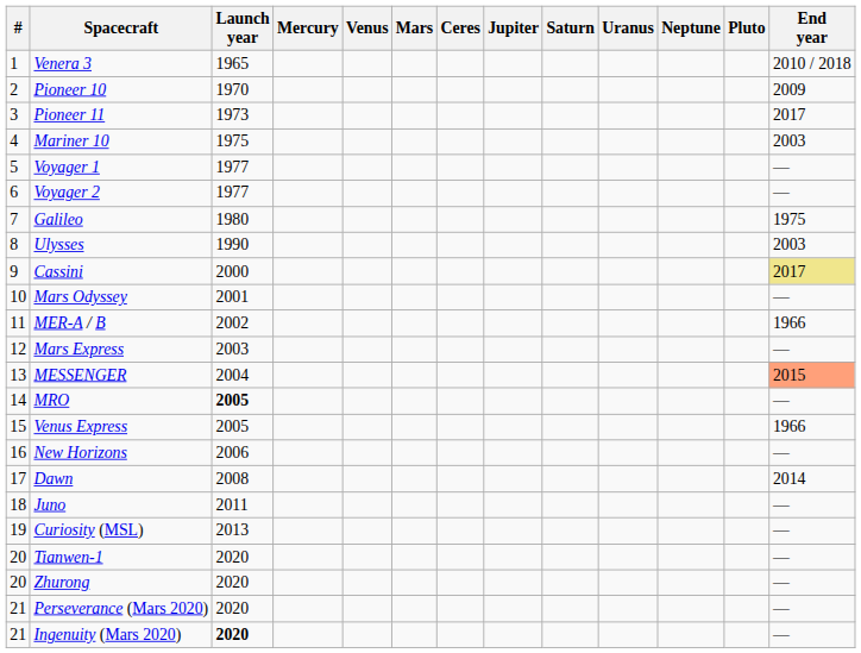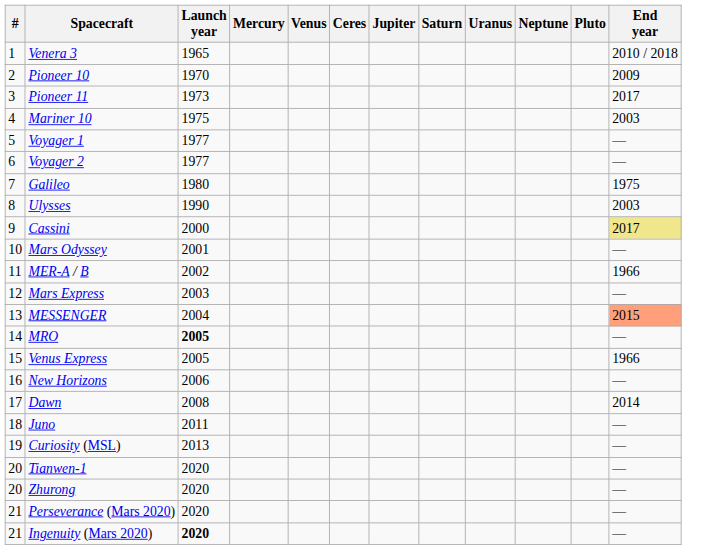- column: Mars
